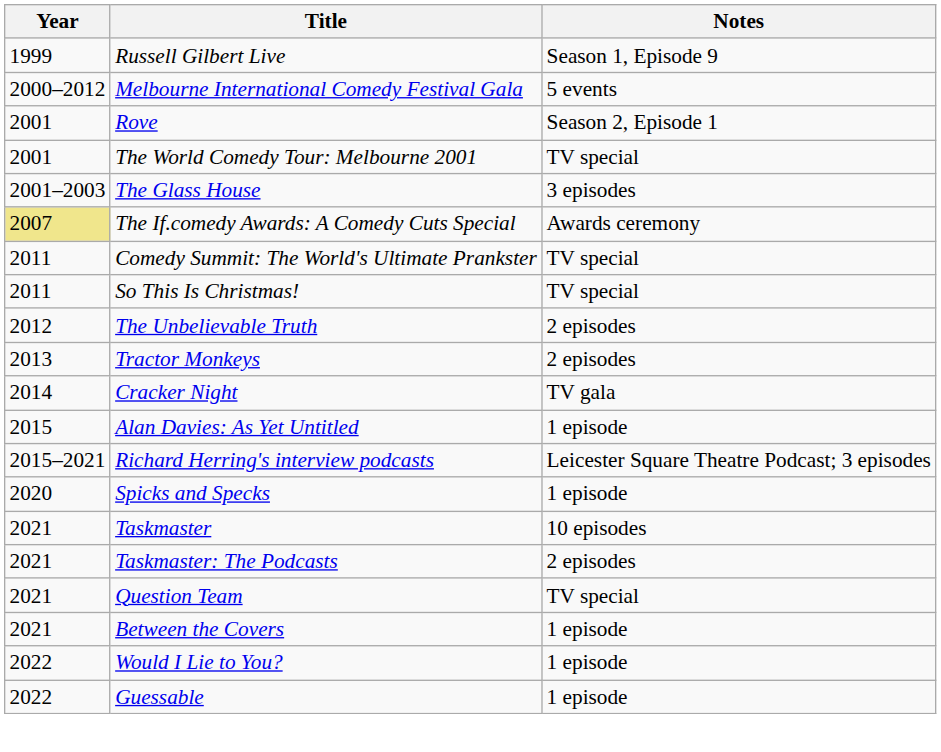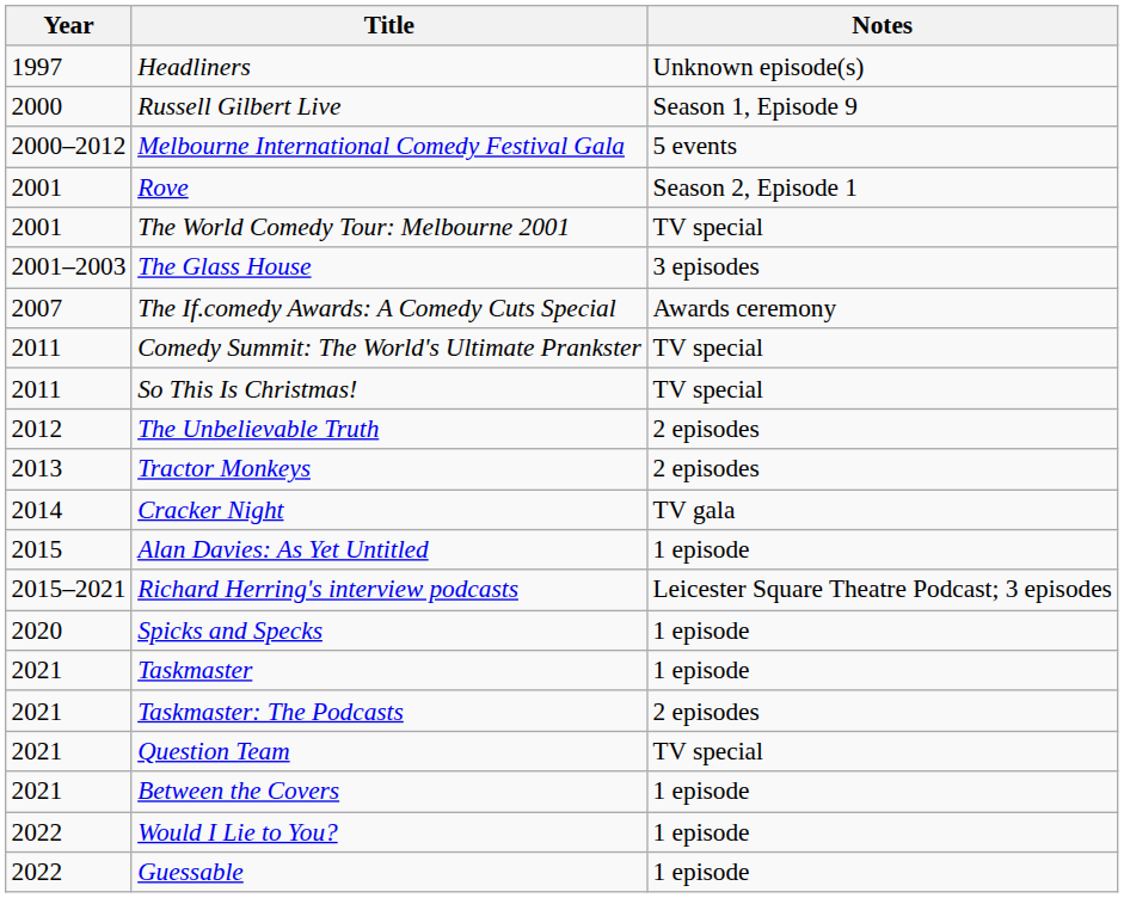+ row: 1997 | Headliners | Unknown episode(s)
Russell Gilbert Live | Year: 1999 -> 2000
The If.comedy Awards: A Comedy Cuts Special | Year: khaki background -> no background
Taskmaster | Notes: 10 episodes -> 1 episode
